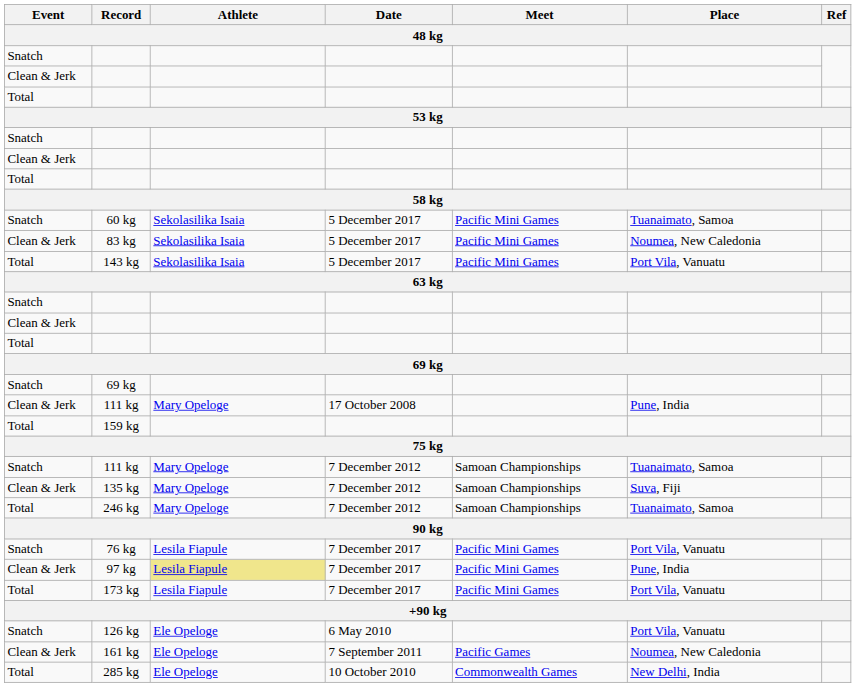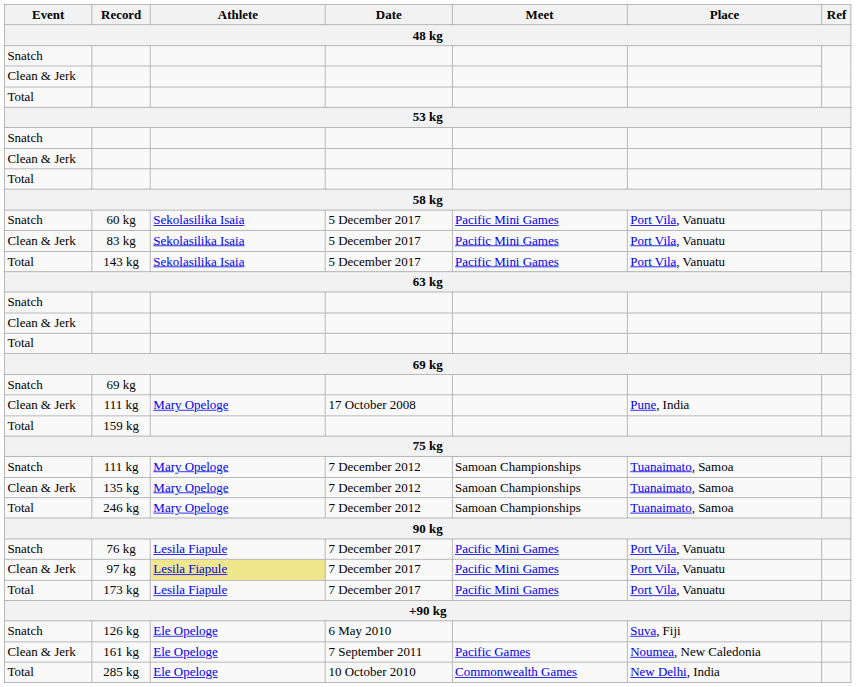60 kg | Place: Tuanaimato, Samoa -> Port Vila, Vanuatu
83 kg | Place: Noumea, New Caledonia -> Port Vila, Vanuatu
135 kg | Place: Suva, Fiji -> Tuanaimato, Samoa
97 kg | Place: Pune, India -> Port Vila, Vanuatu
126 kg | Place: Port Vila, Vanuatu -> Suva, Fiji
